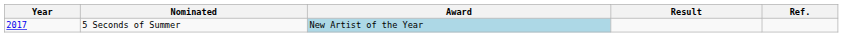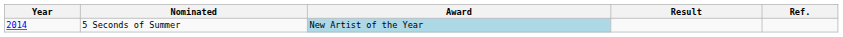5 Seconds of Summer | Year: 2017 -> 2014
